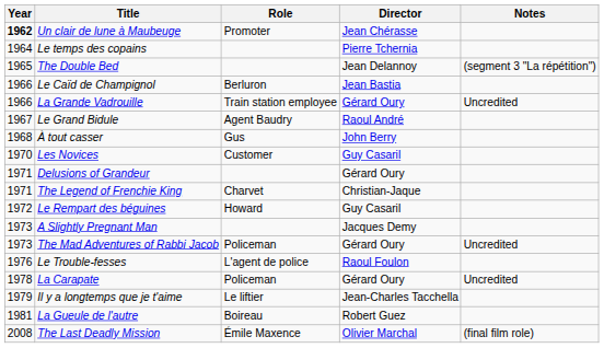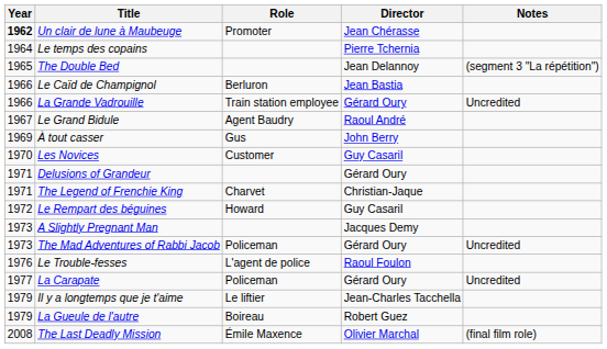À tout casser | Year: 1968 -> 1969
La Carapate | Year: 1978 -> 1977
La Gueule de l'autre | Year: 1981 -> 1979
